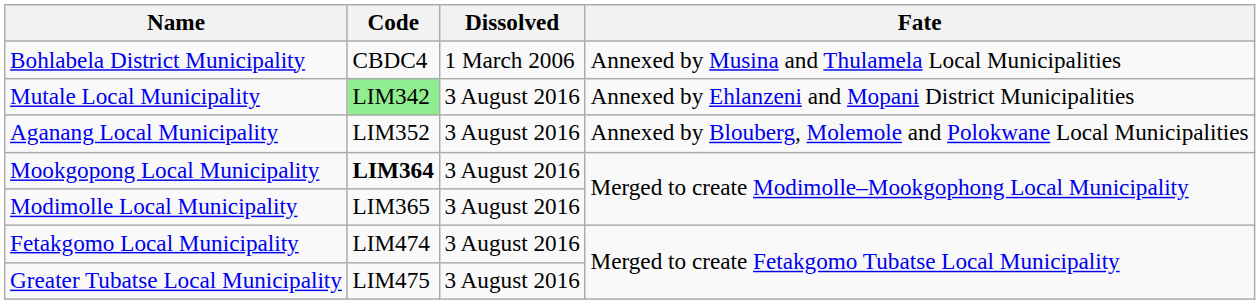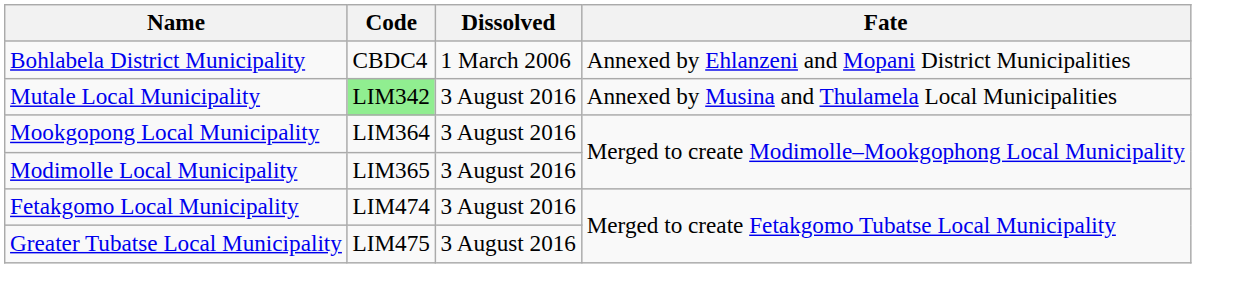Bohlabela District Municipality | Fate: Annexed by Musina and Thulamela Local Municipalities -> Annexed by Ehlanzeni and Mopani District Municipalities
Mutale Local Municipality | Fate: Annexed by Ehlanzeni and Mopani District Municipalities -> Annexed by Musina and Thulamela Local Municipalities
- row: Aganang Local Municipality | LIM352 | 3 August 2016 | Annexed by Blouberg, Molemole and Polokwane Local Municipalities
Mookgopong Local Municipality | Code: bold -> normal
